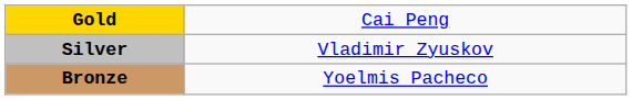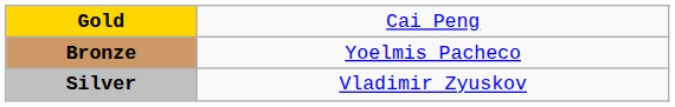rows swapped: Silver <-> Bronze
